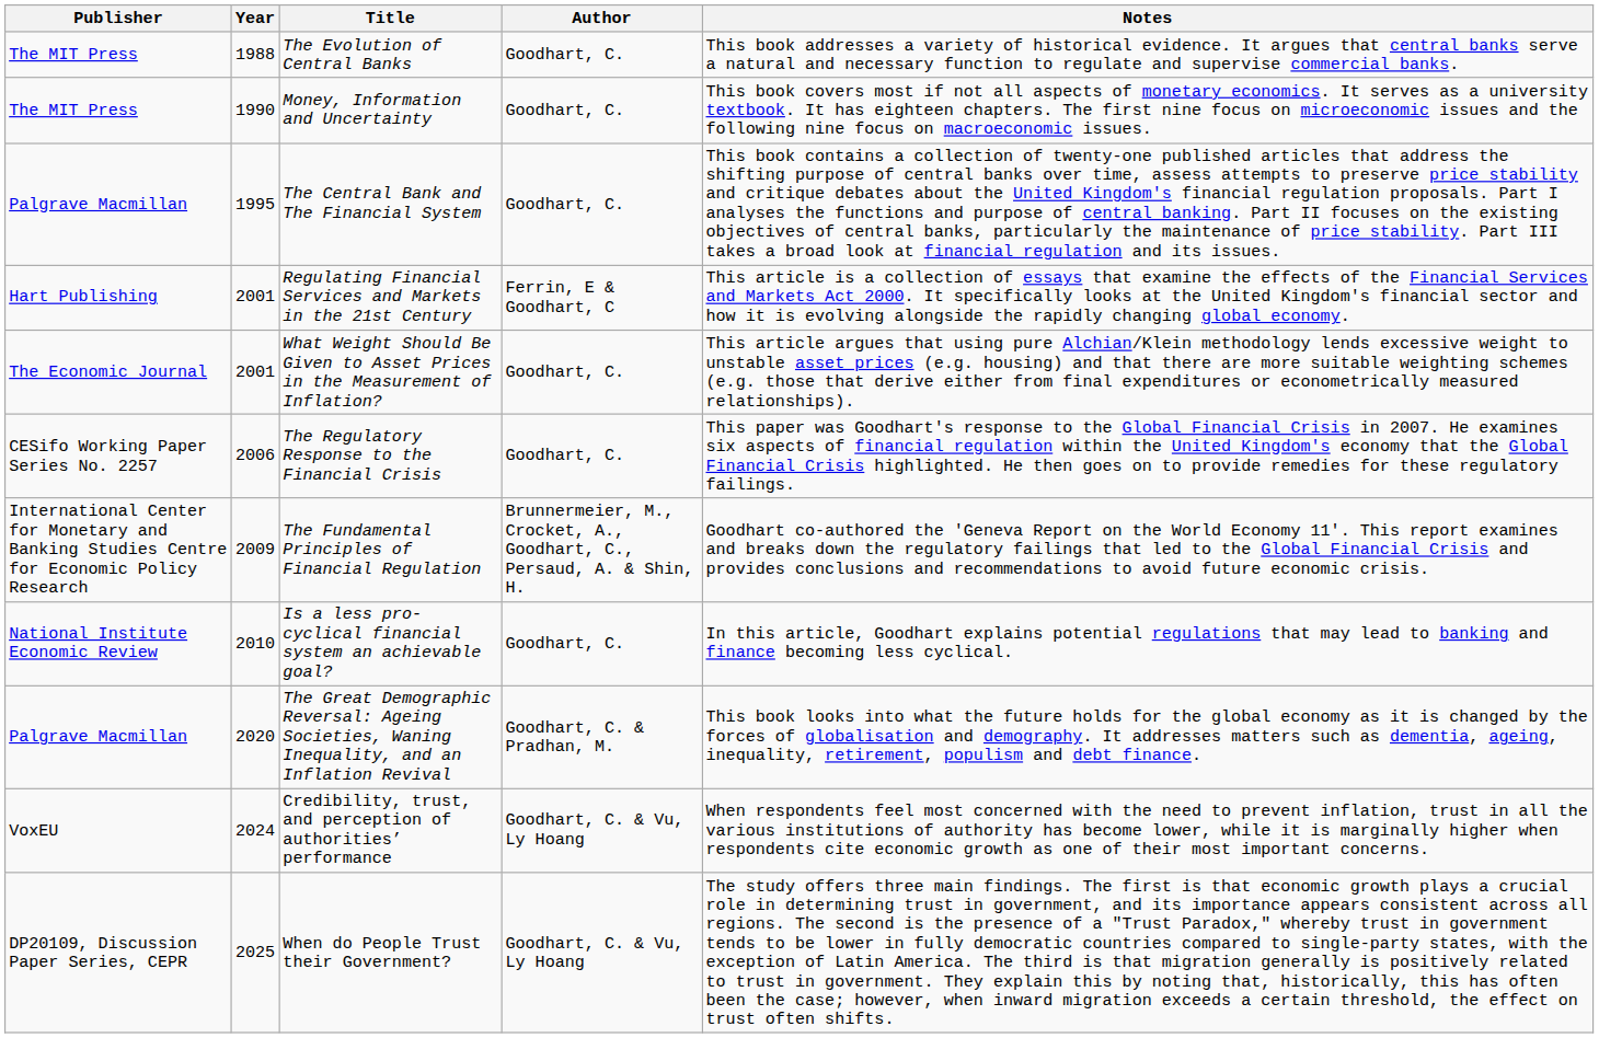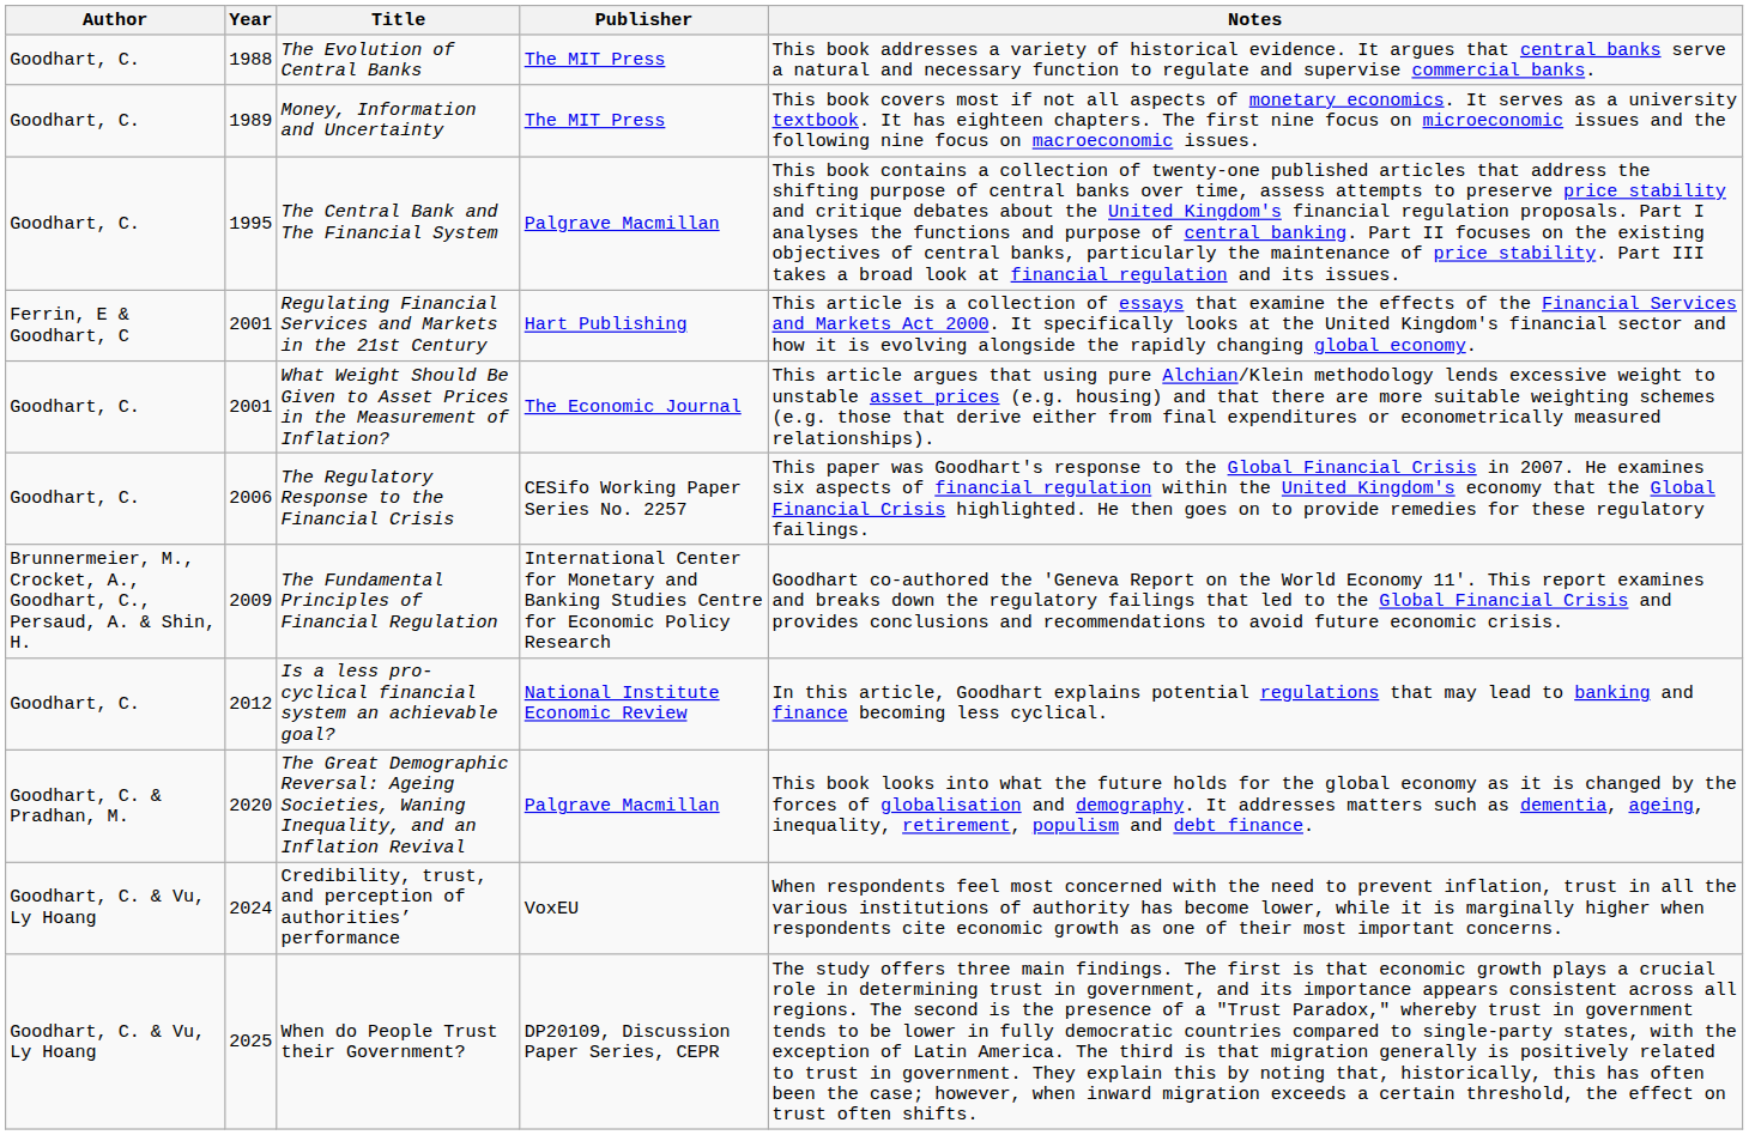columns swapped: Author <-> Publisher
Money, Information and Uncertainty | Year: 1990 -> 1989
Is a less pro-cyclical financial system an achievable goal? | Year: 2010 -> 2012
